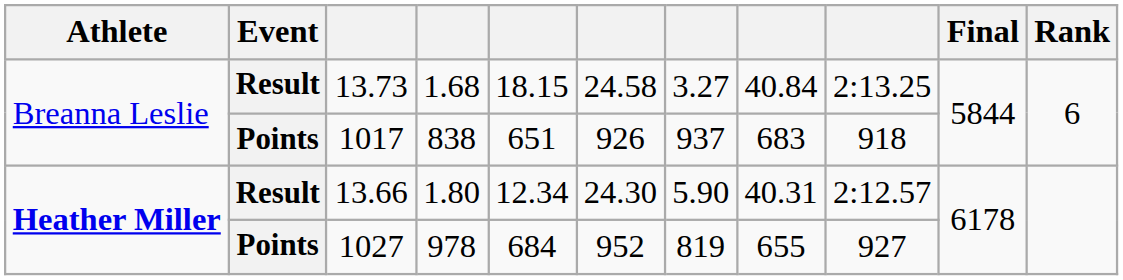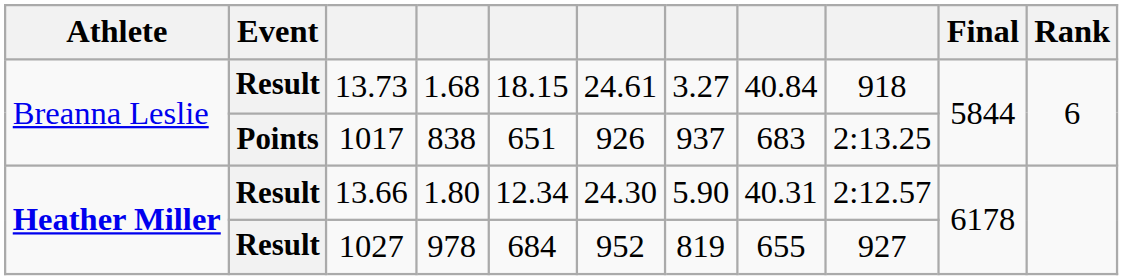13.73 | column 6: 24.58 -> 24.61
13.73 | column 9: 2:13.25 -> 918
1017 | column 9: 918 -> 2:13.25
1027 | Event: Points -> Result
